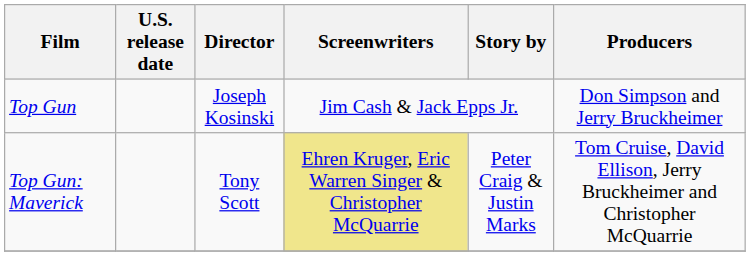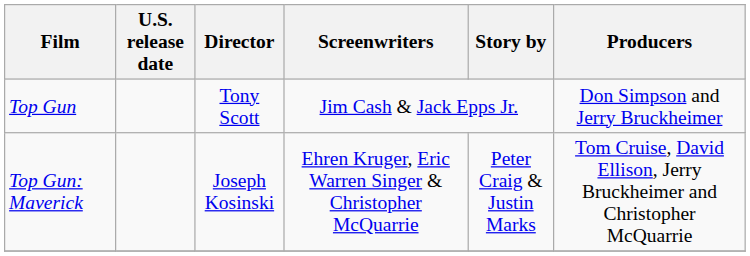Top Gun | Director: Joseph Kosinski -> Tony Scott
Top Gun: Maverick | Director: Tony Scott -> Joseph Kosinski
Top Gun: Maverick | Screenwriters: khaki background -> no background
